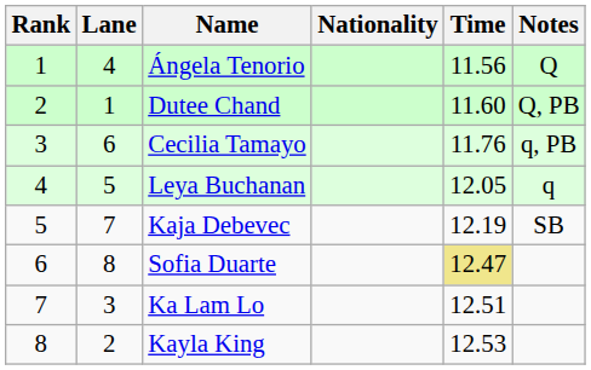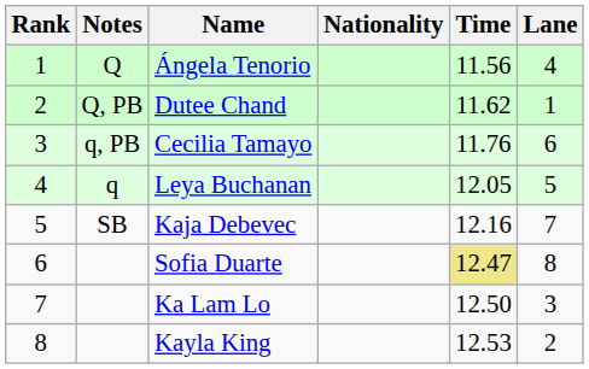columns swapped: Lane <-> Notes
Dutee Chand | Time: 11.60 -> 11.62
Kaja Debevec | Time: 12.19 -> 12.16
Ka Lam Lo | Time: 12.51 -> 12.50
